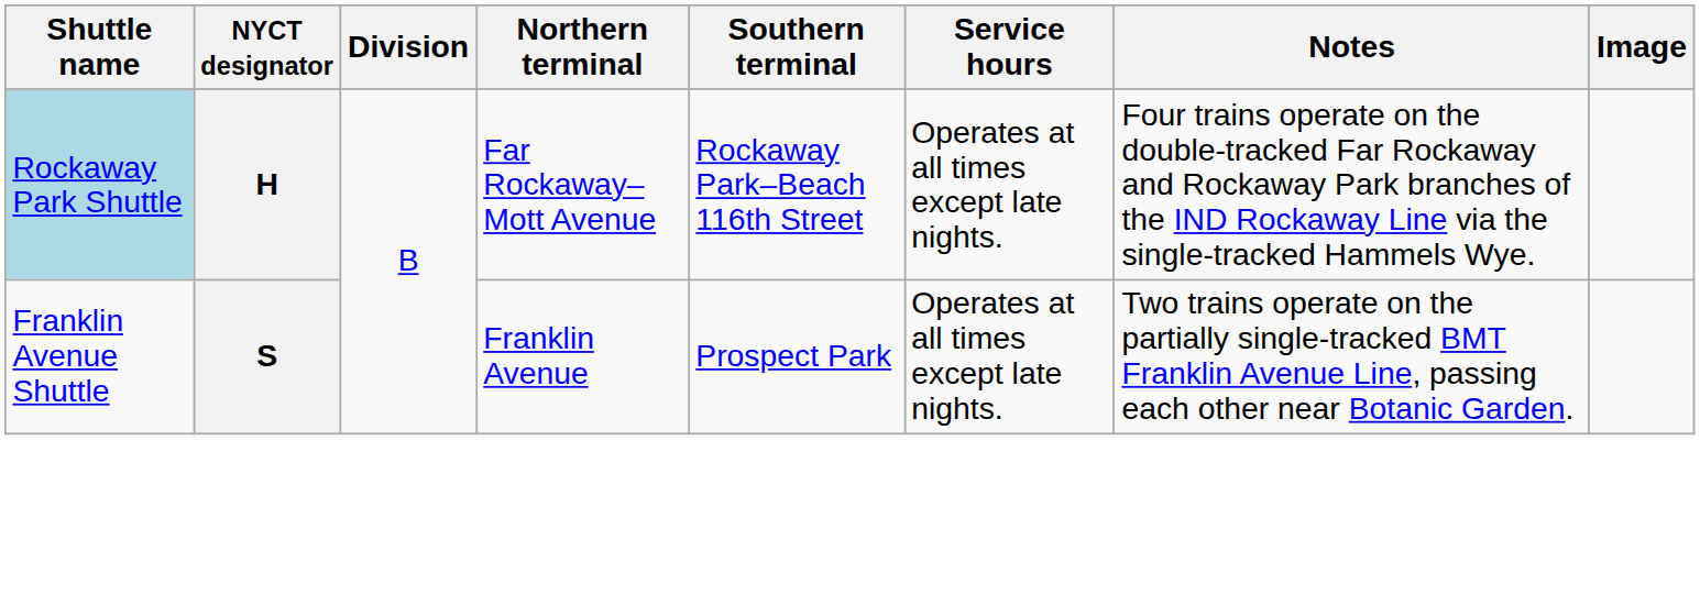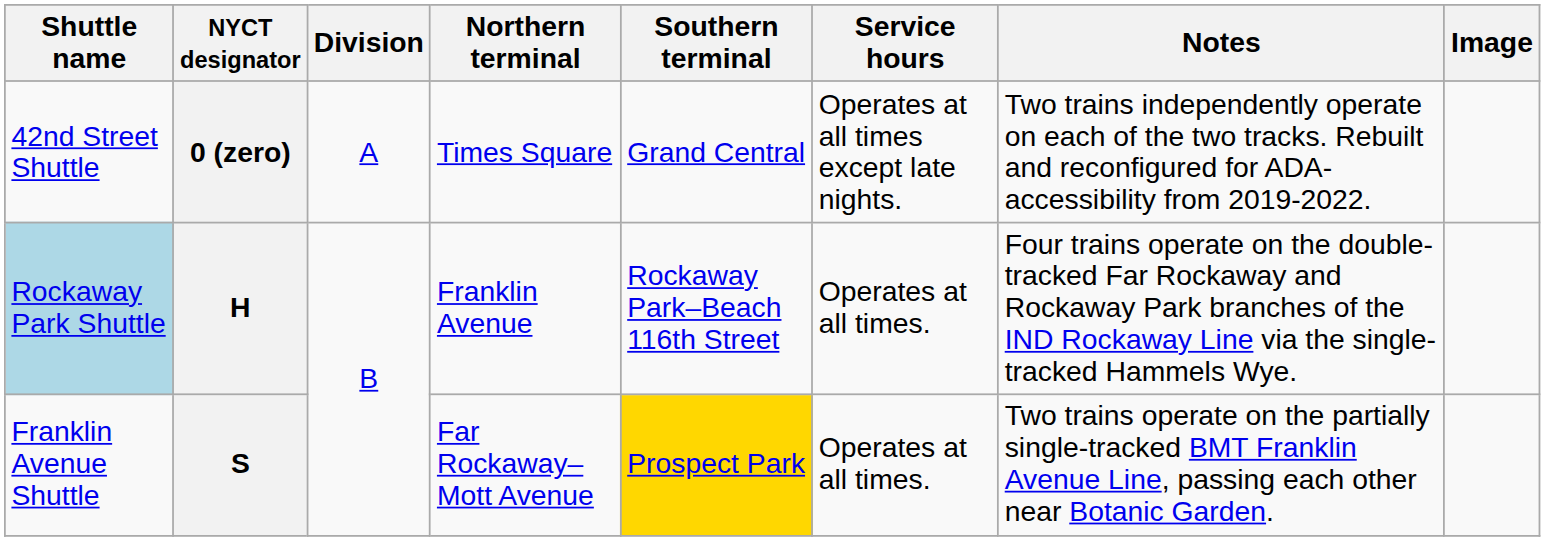+ row: 42nd Street Shuttle | 0 (zero) | A | Times Square | Grand Central | Operates at all times except late nights. | Two trains independently operate on each of the two tracks. Rebuilt and reconfigured for ADA-accessibility from 2019-2022.
H | Northern terminal: Far Rockaway–Mott Avenue -> Franklin Avenue
H | Service hours: Operates at all times except late nights. -> Operates at all times.
S | Northern terminal: Franklin Avenue -> Far Rockaway–Mott Avenue
S | Southern terminal: no background -> gold background
S | Service hours: Operates at all times except late nights. -> Operates at all times.
